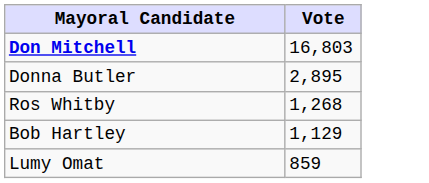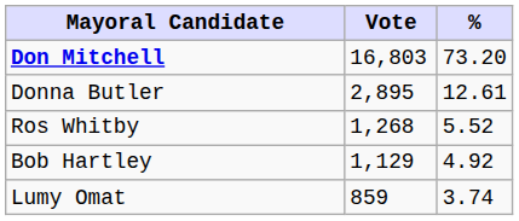+ column: % | 73.20 | 12.61 | 5.52 | 4.92 | 3.74
